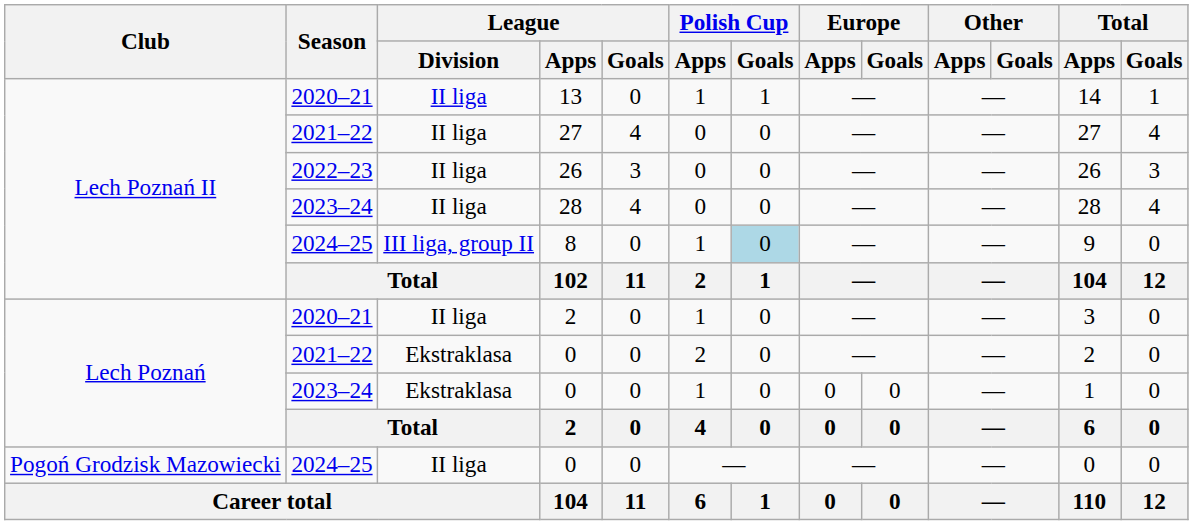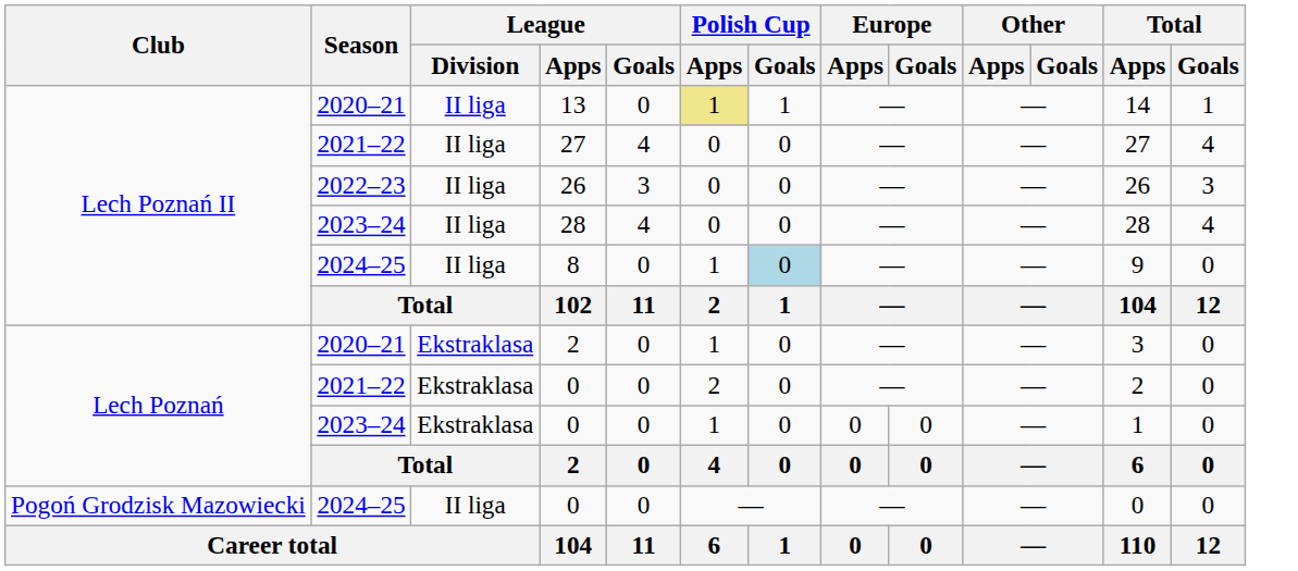13 | Polish Cup / Apps: no background -> khaki background
8 | League / Division: III liga, group II -> II liga
2020–21 / 2 | League / Division: II liga -> Ekstraklasa
